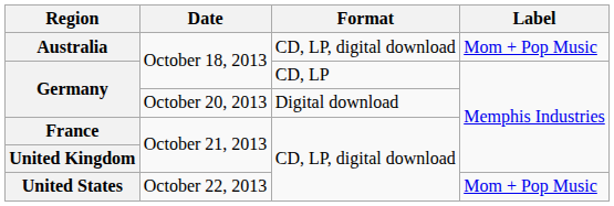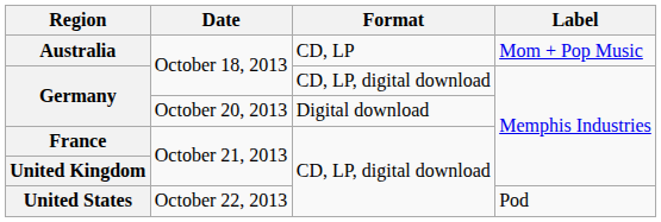Australia | Format: CD, LP, digital download -> CD, LP
Germany / October 18, 2013 | Format: CD, LP -> CD, LP, digital download
United States | Label: Mom + Pop Music -> Pod
